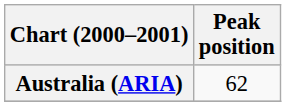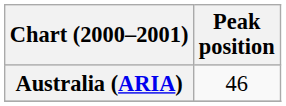Australia (ARIA) | Peak position: 62 -> 46
